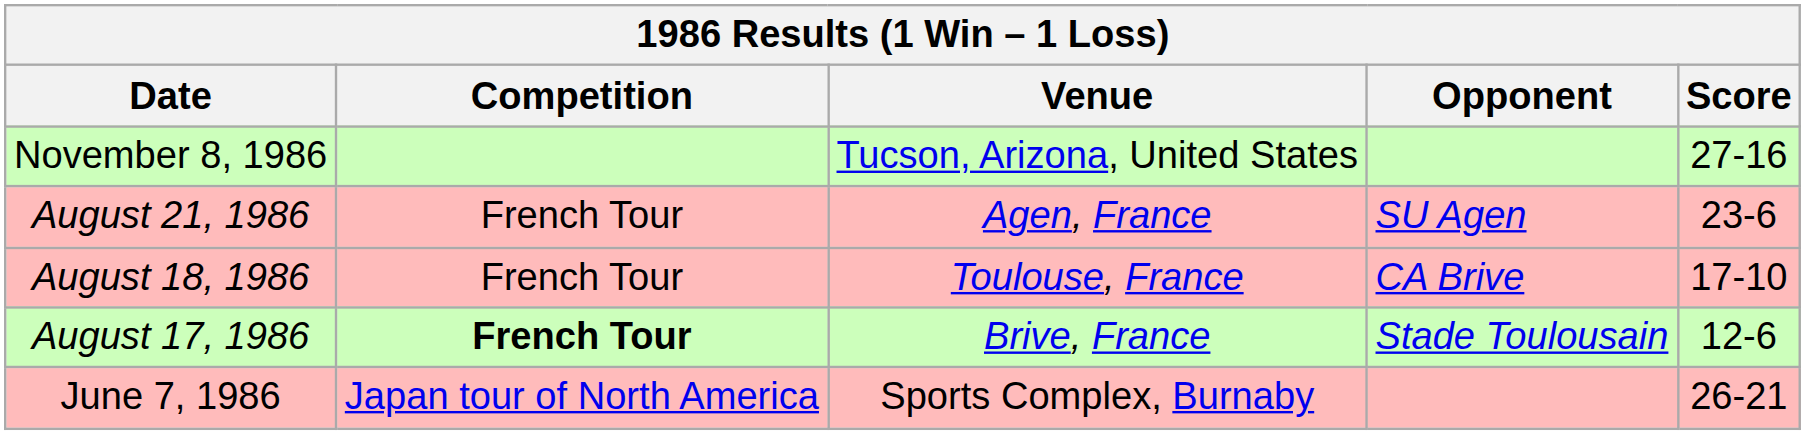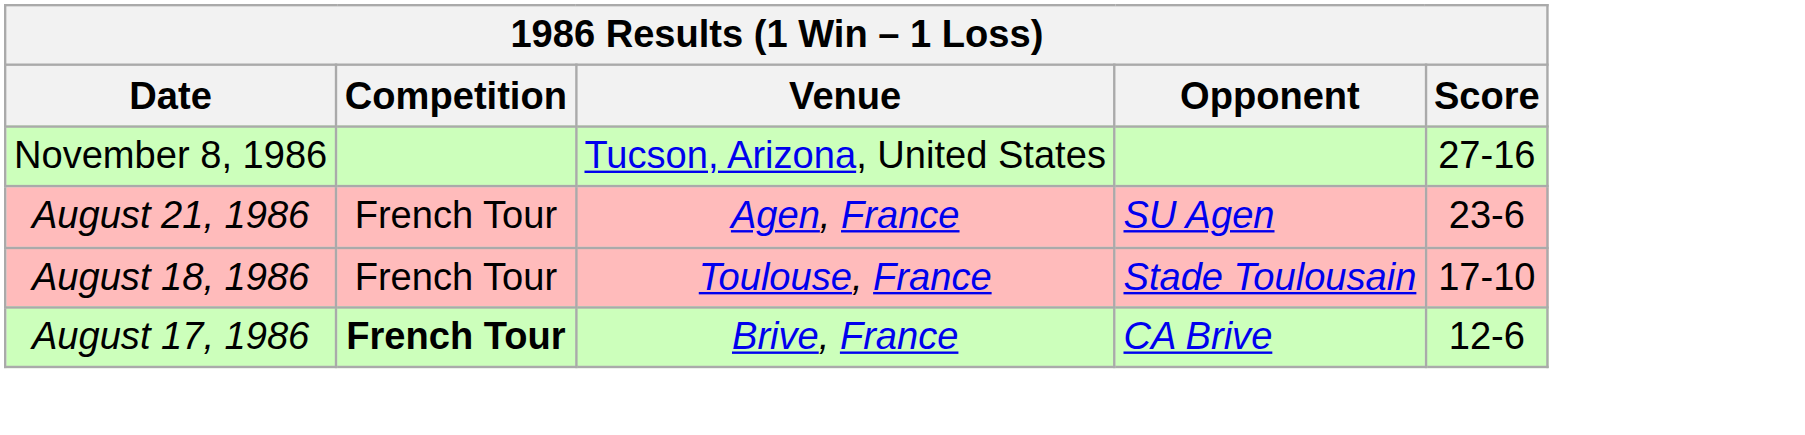August 18, 1986 | Opponent: CA Brive -> Stade Toulousain
August 17, 1986 | Opponent: Stade Toulousain -> CA Brive
- row: June 7, 1986 | Japan tour of North America | Sports Complex, Burnaby | 26-21
